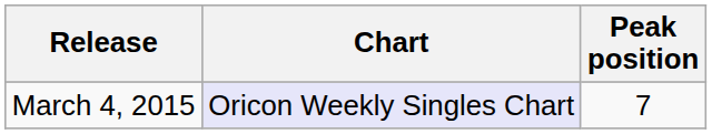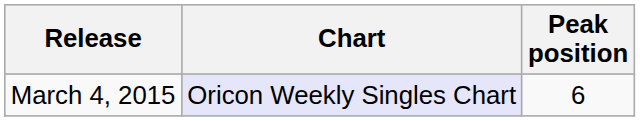March 4, 2015 | Peak position: 7 -> 6
